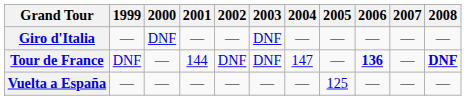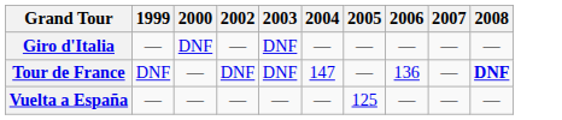- column: 2001 | — | 144 | —
Tour de France | 2006: bold -> normal
